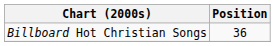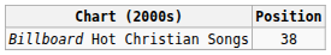Billboard Hot Christian Songs | Position: 36 -> 38
